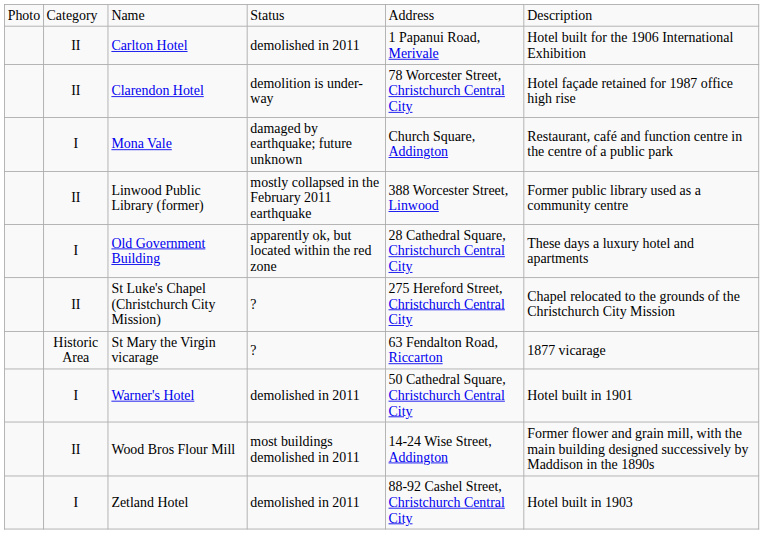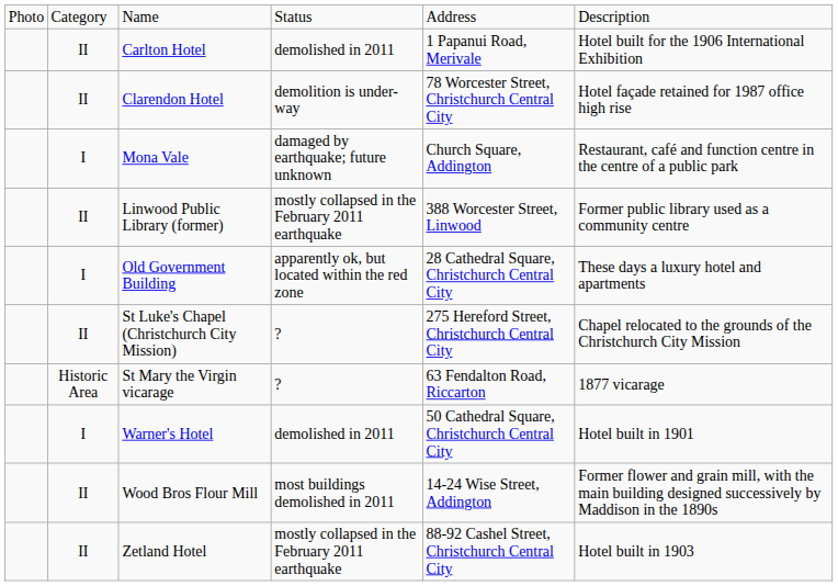Zetland Hotel | column 2: I -> II
Zetland Hotel | column 4: demolished in 2011 -> mostly collapsed in the February 2011 earthquake
